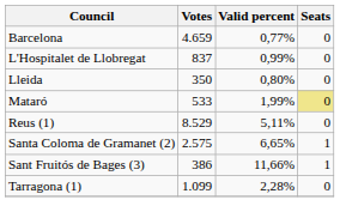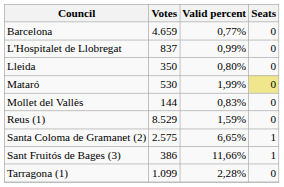Mataró | Votes: 533 -> 530
+ row: Mollet del Vallès | 144 | 0,83% | 0
Reus (1) | Valid percent: 5,11% -> 1,59%
